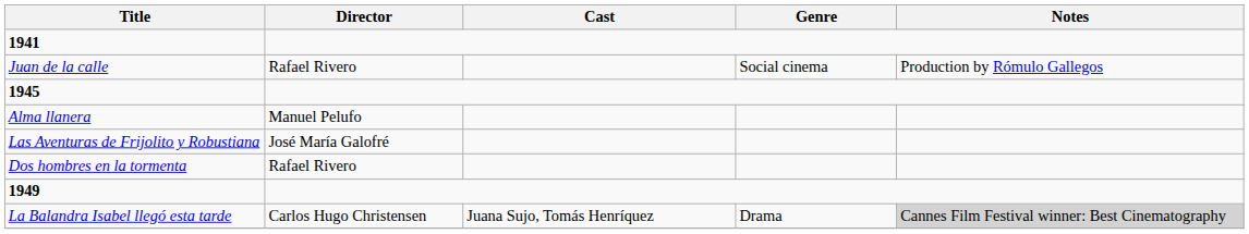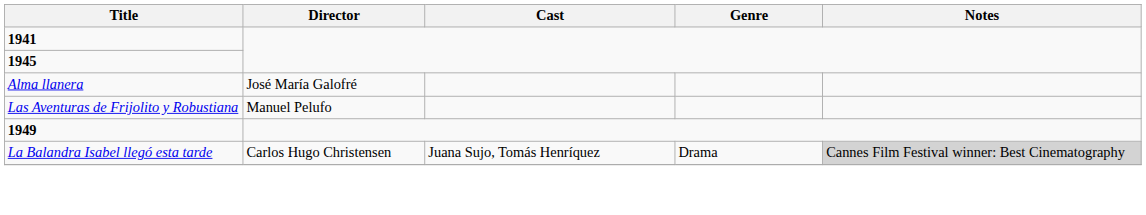- row: Juan de la calle | Rafael Rivero | Social cinema | Production by Rómulo Gallegos
Alma llanera | Director: Manuel Pelufo -> José María Galofré
Las Aventuras de Frijolito y Robustiana | Director: José María Galofré -> Manuel Pelufo
- row: Dos hombres en la tormenta | Rafael Rivero
